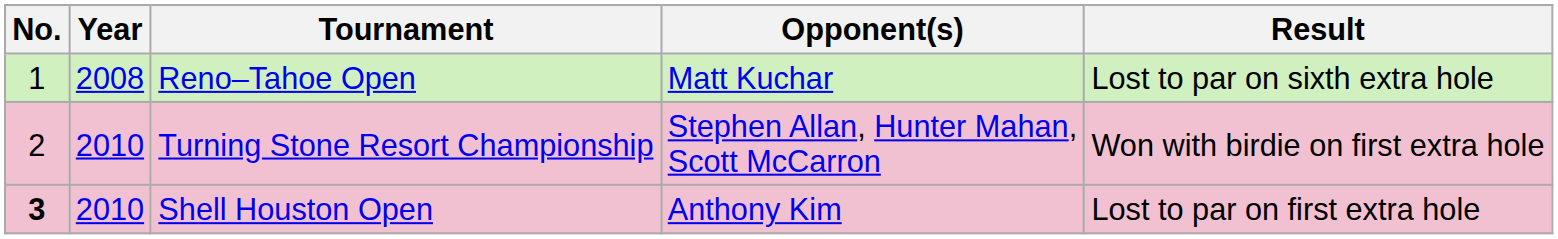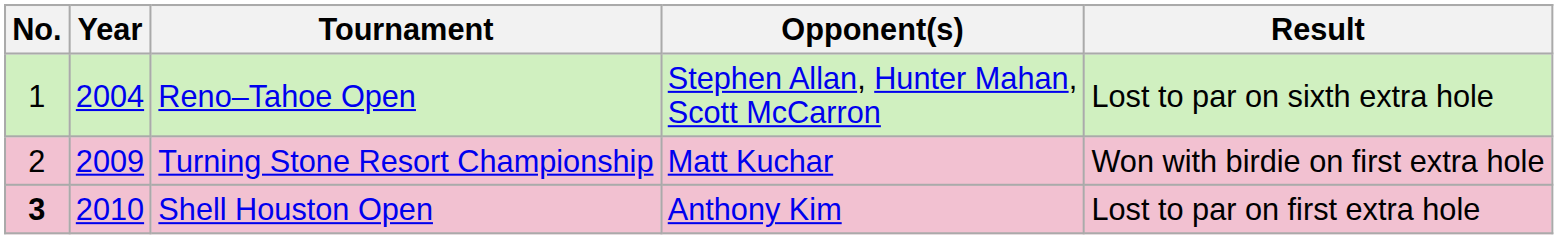Reno–Tahoe Open | Year: 2008 -> 2004
Reno–Tahoe Open | Opponent(s): Matt Kuchar -> Stephen Allan, Hunter Mahan, Scott McCarron
Turning Stone Resort Championship | Year: 2010 -> 2009
Turning Stone Resort Championship | Opponent(s): Stephen Allan, Hunter Mahan, Scott McCarron -> Matt Kuchar
